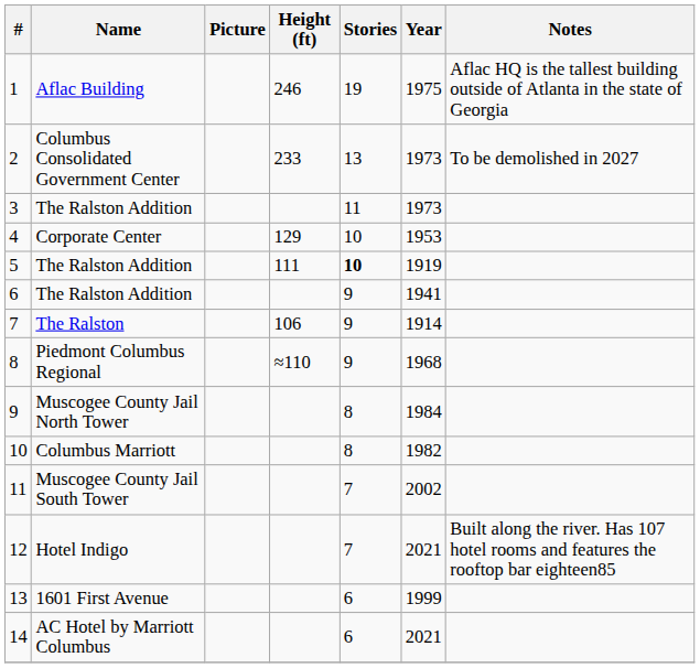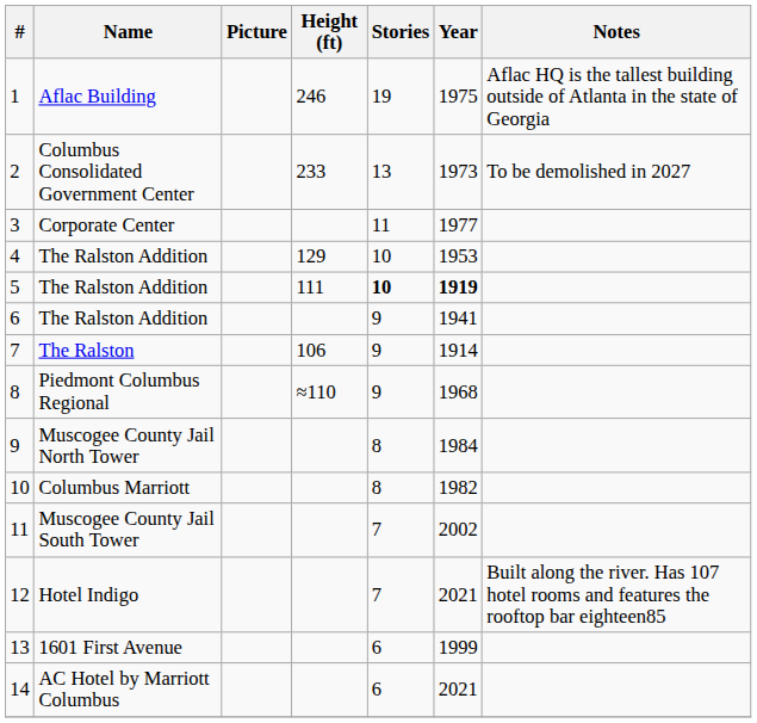3 | Name: The Ralston Addition -> Corporate Center
3 | Year: 1973 -> 1977
4 | Name: Corporate Center -> The Ralston Addition
5 | Year: normal -> bold
